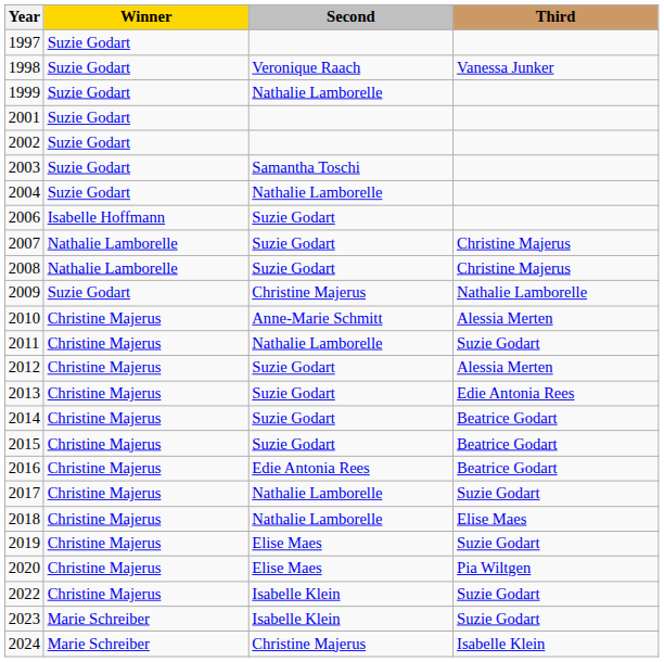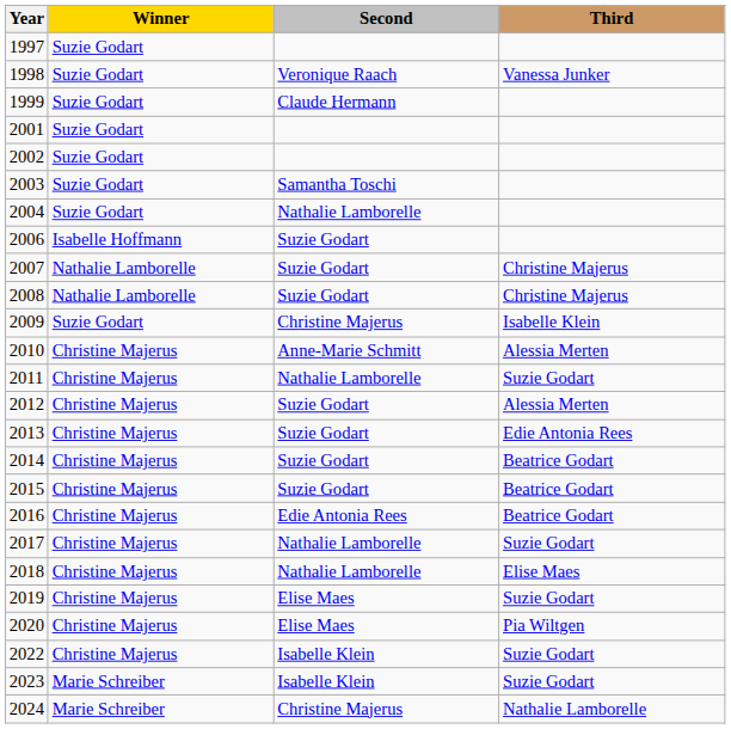1999 | Second: Nathalie Lamborelle -> Claude Hermann
2009 | Third: Nathalie Lamborelle -> Isabelle Klein
2024 | Third: Isabelle Klein -> Nathalie Lamborelle
